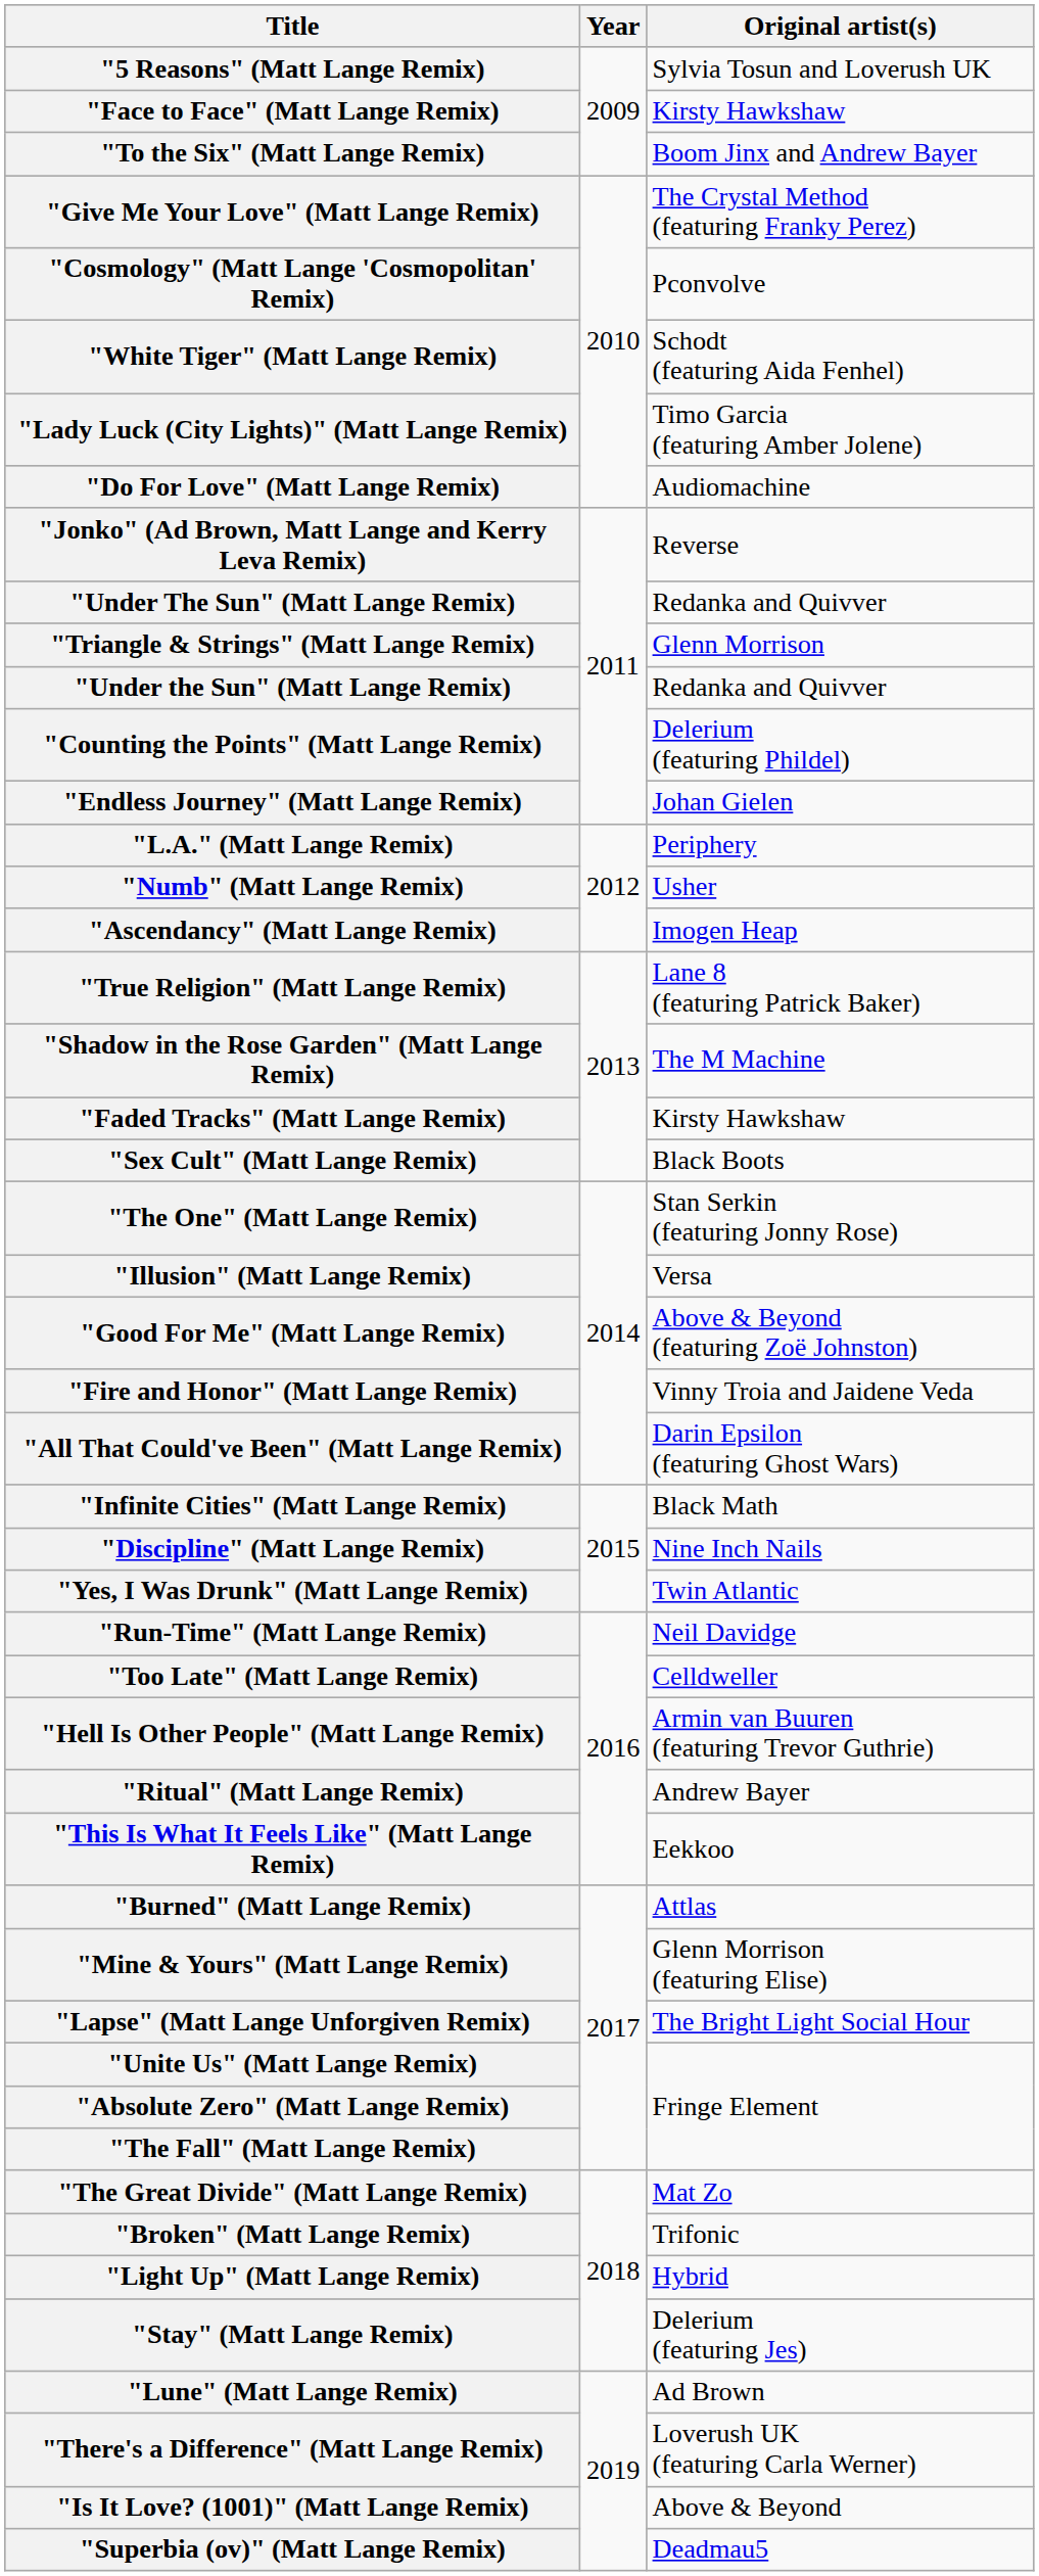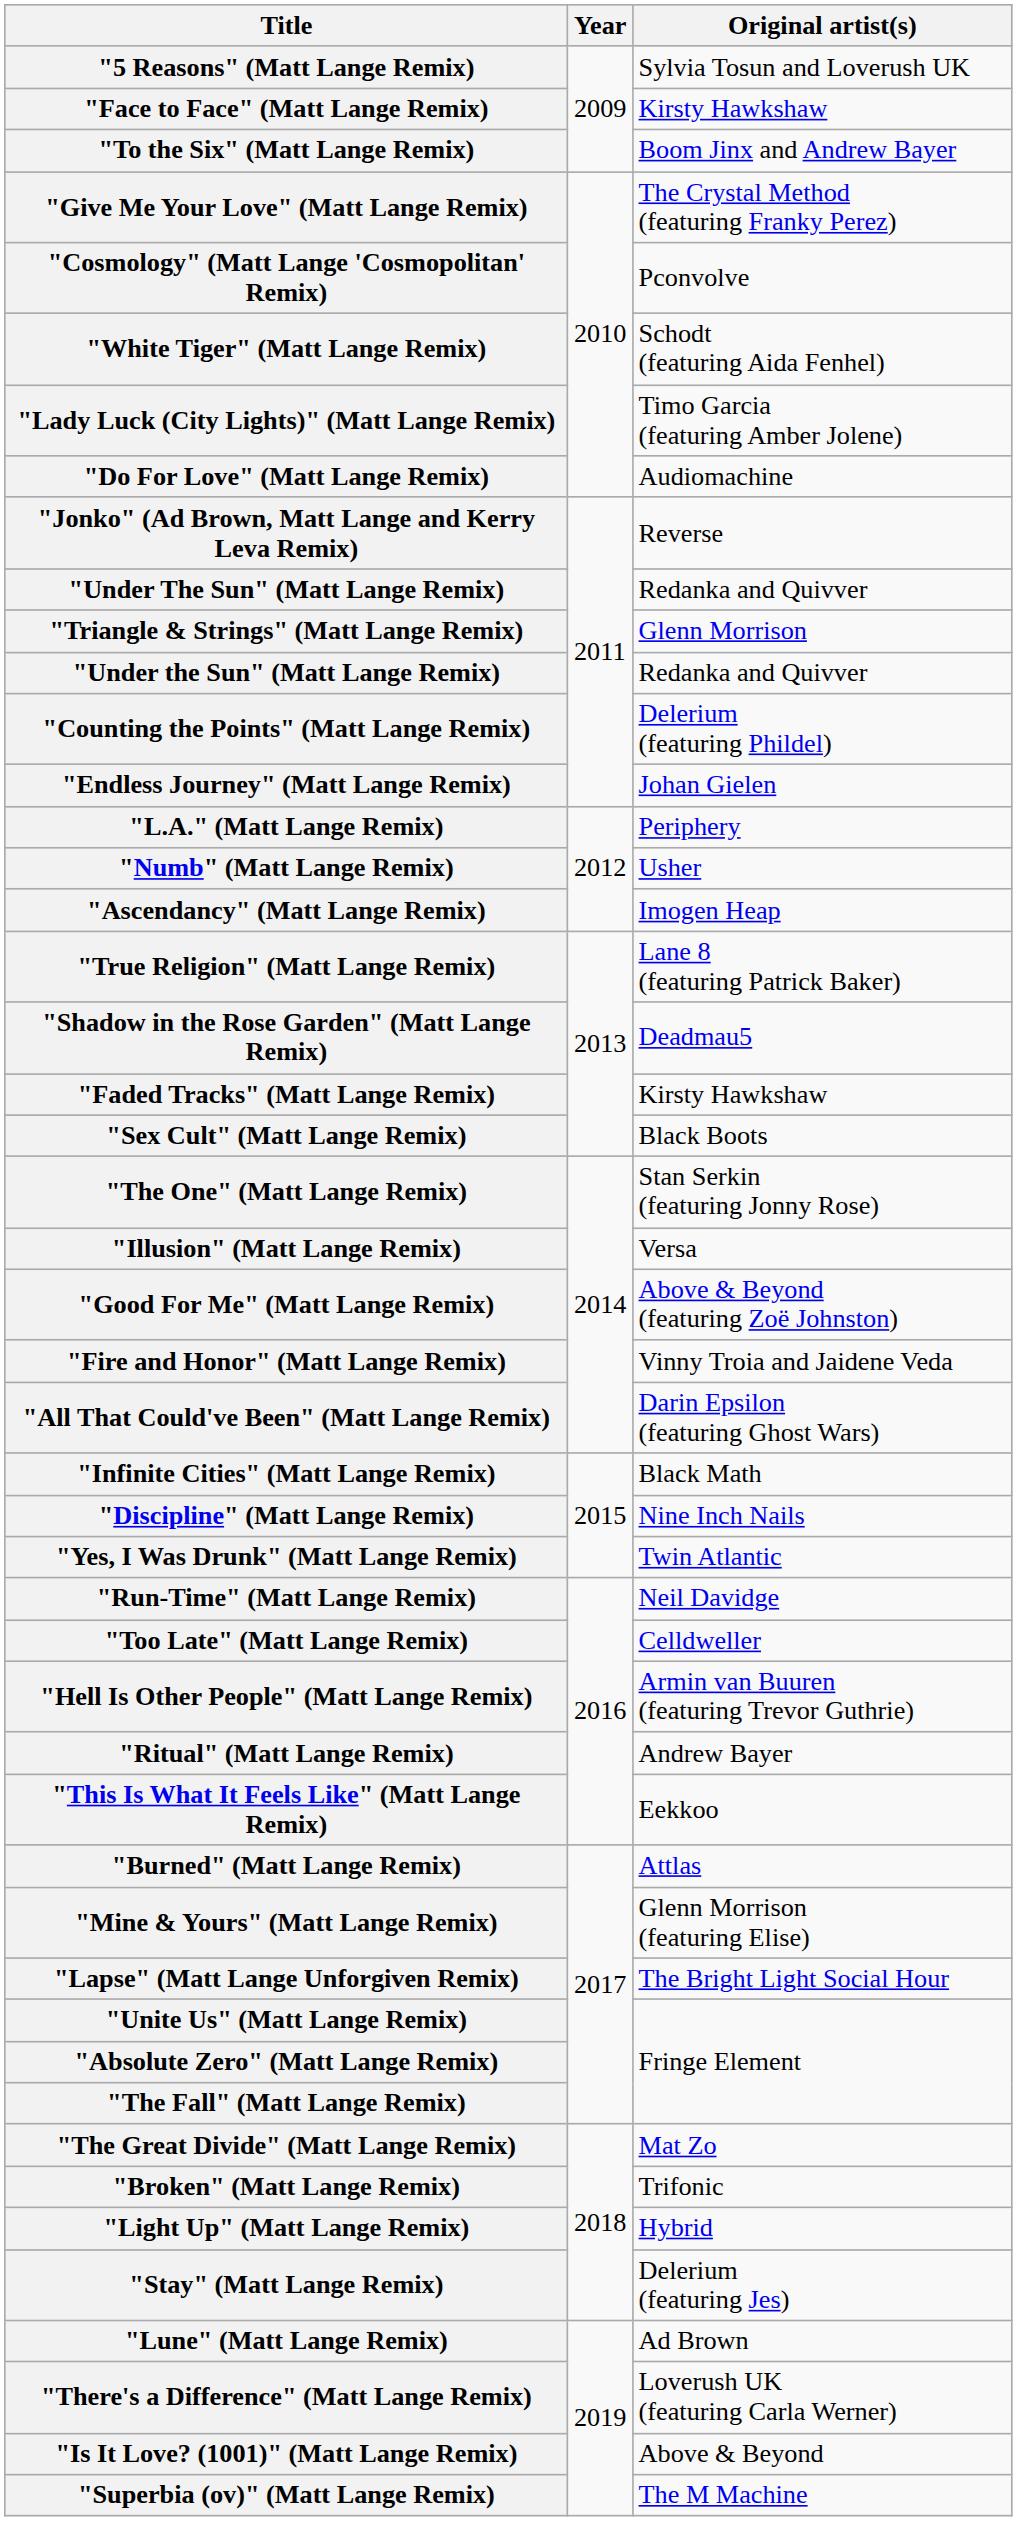"Shadow in the Rose Garden" (Matt Lange Remix) | Original artist(s): The M Machine -> Deadmau5
"Superbia (ov)" (Matt Lange Remix) | Original artist(s): Deadmau5 -> The M Machine
